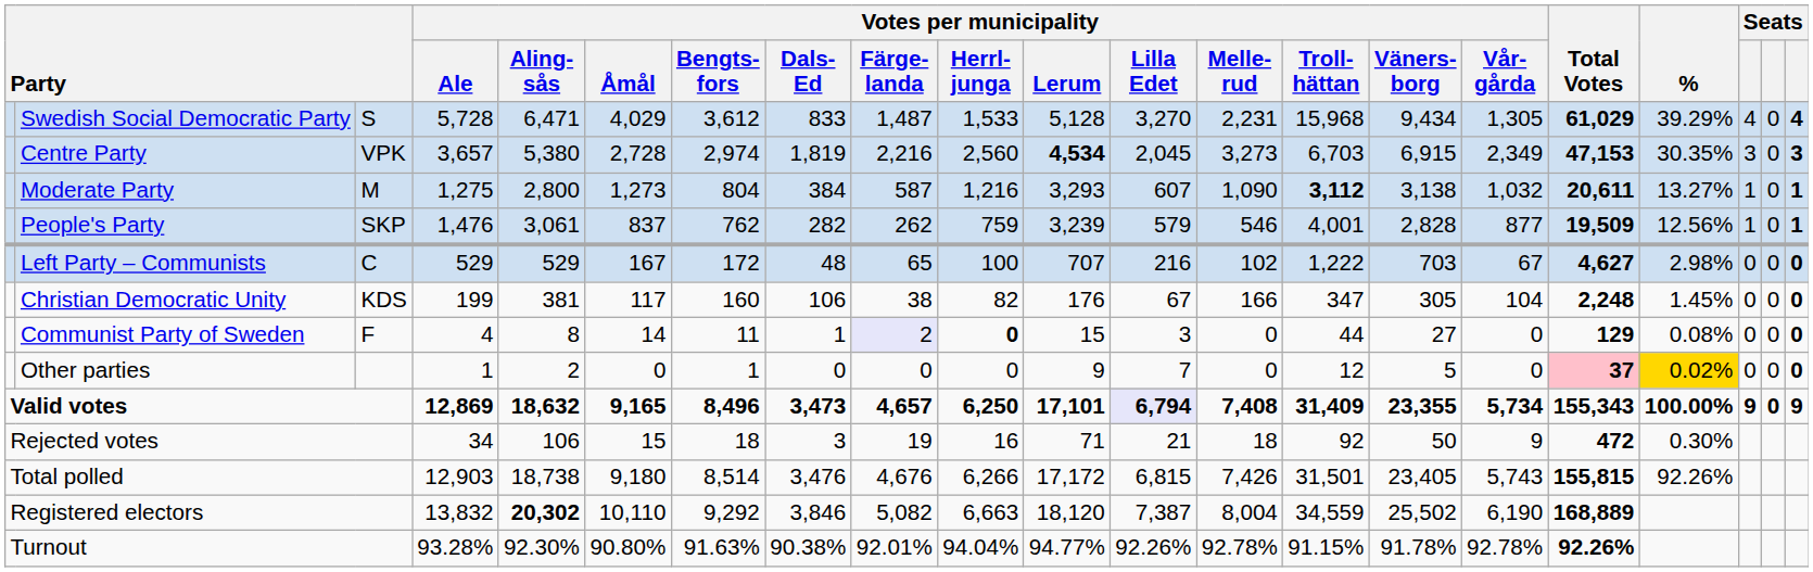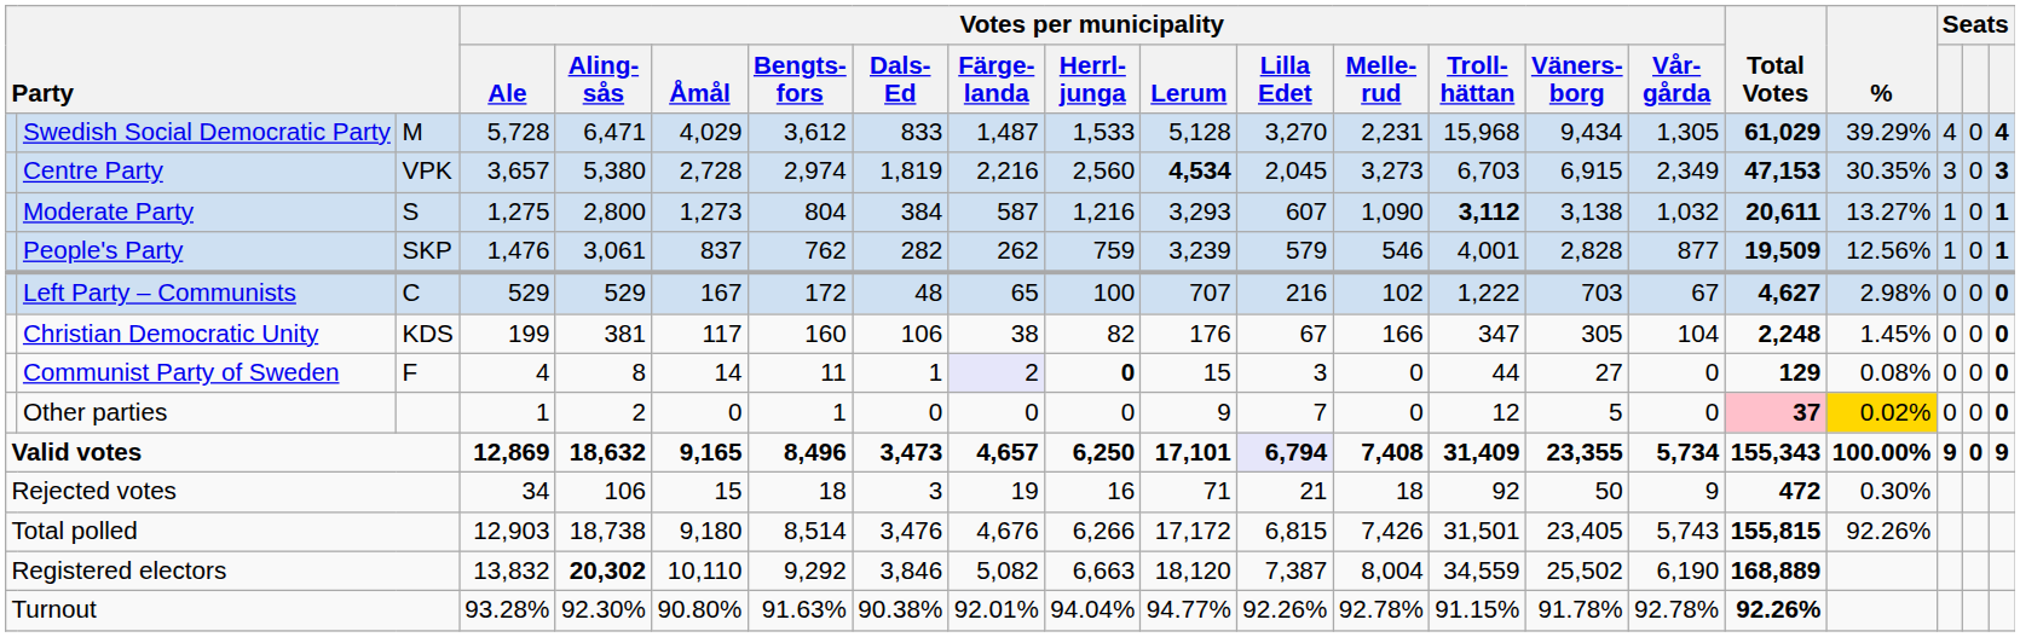Swedish Social Democratic Party | column 3: S -> M
Moderate Party | column 3: M -> S
